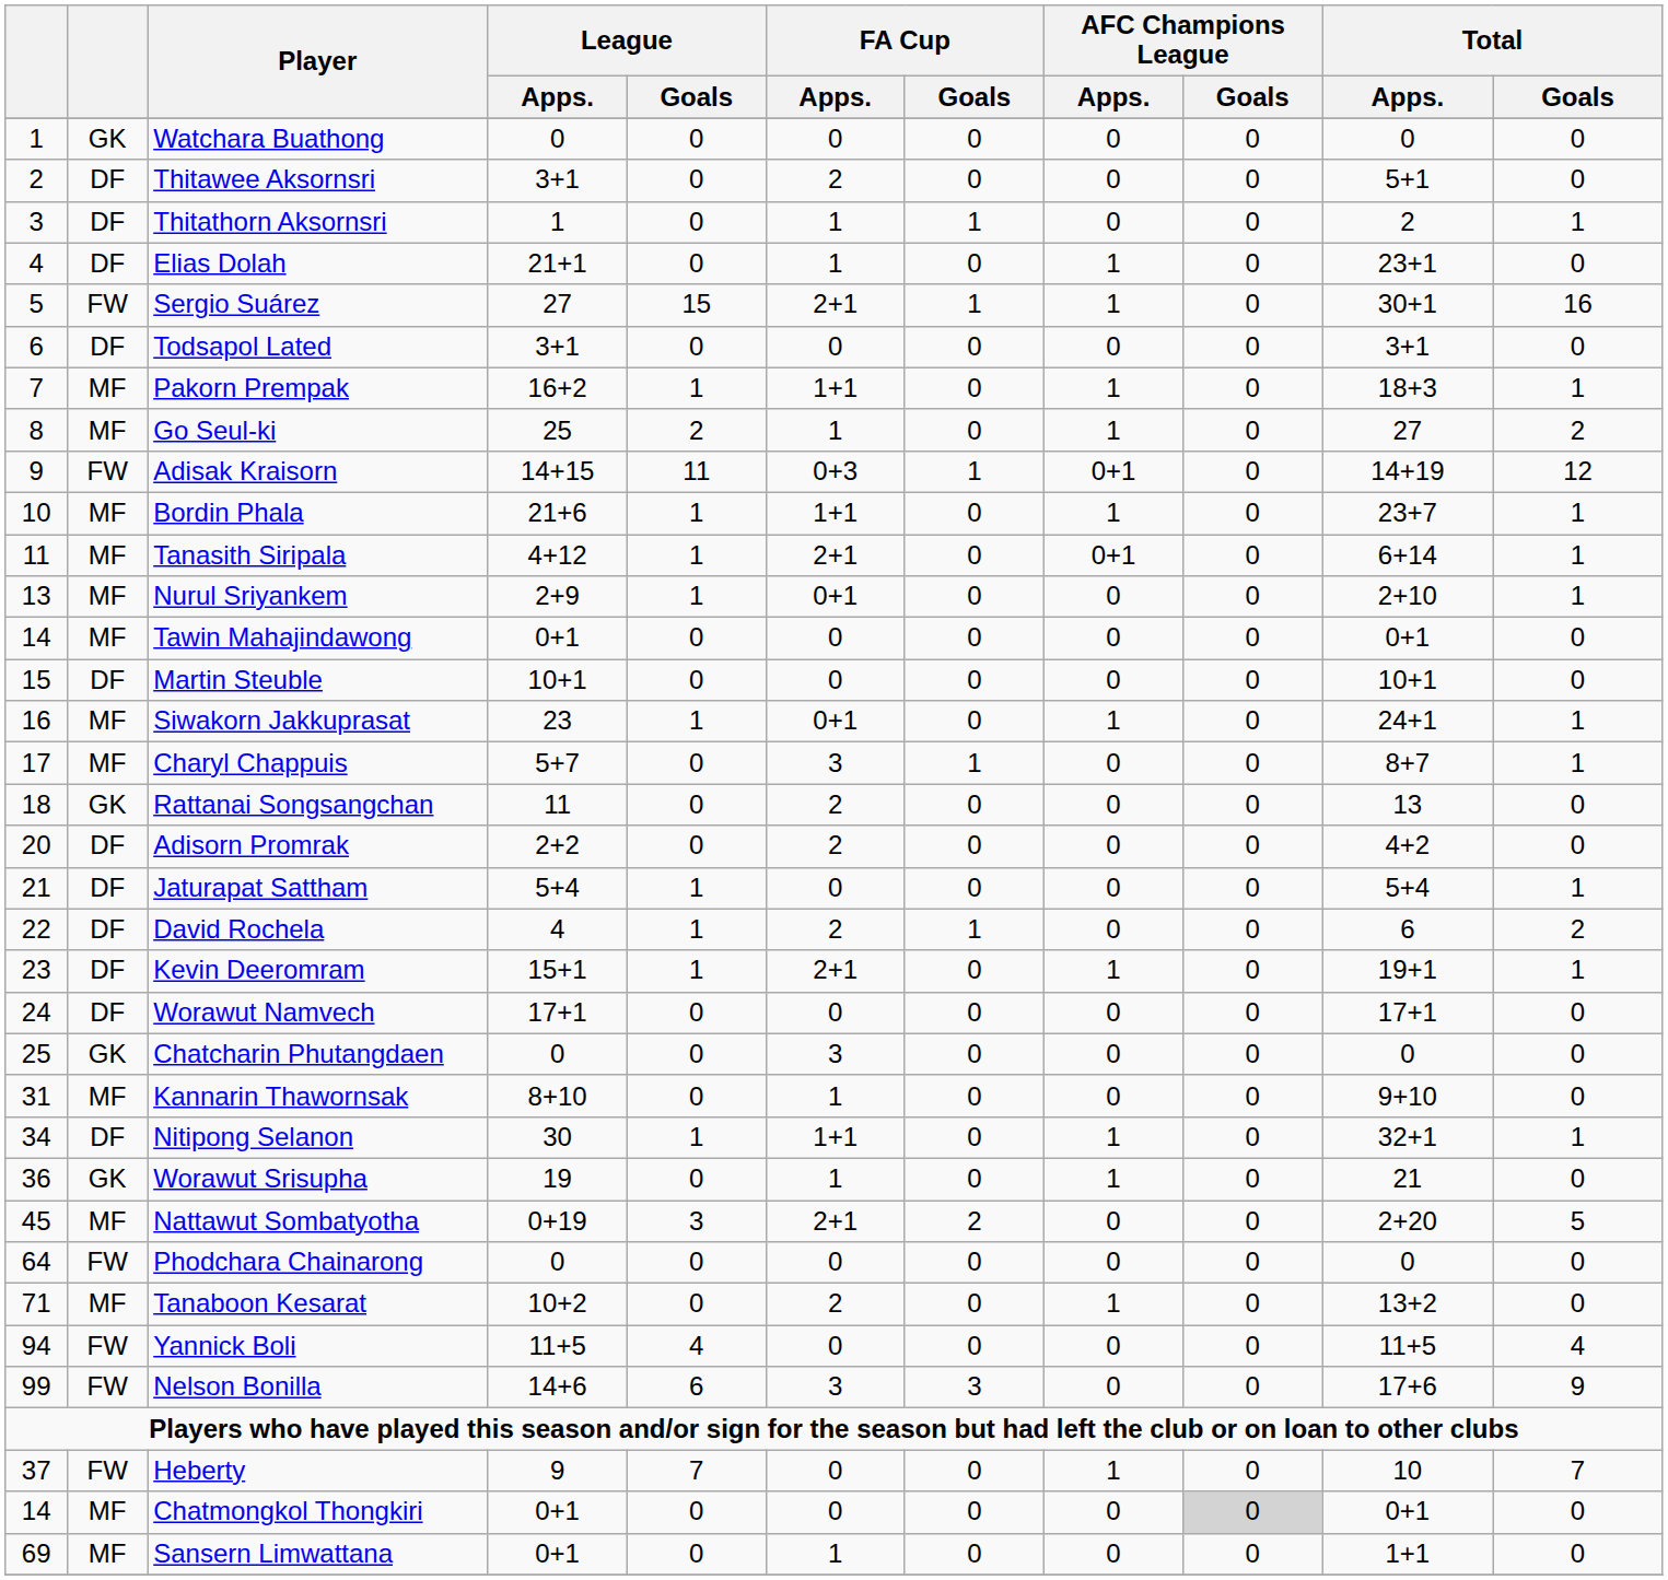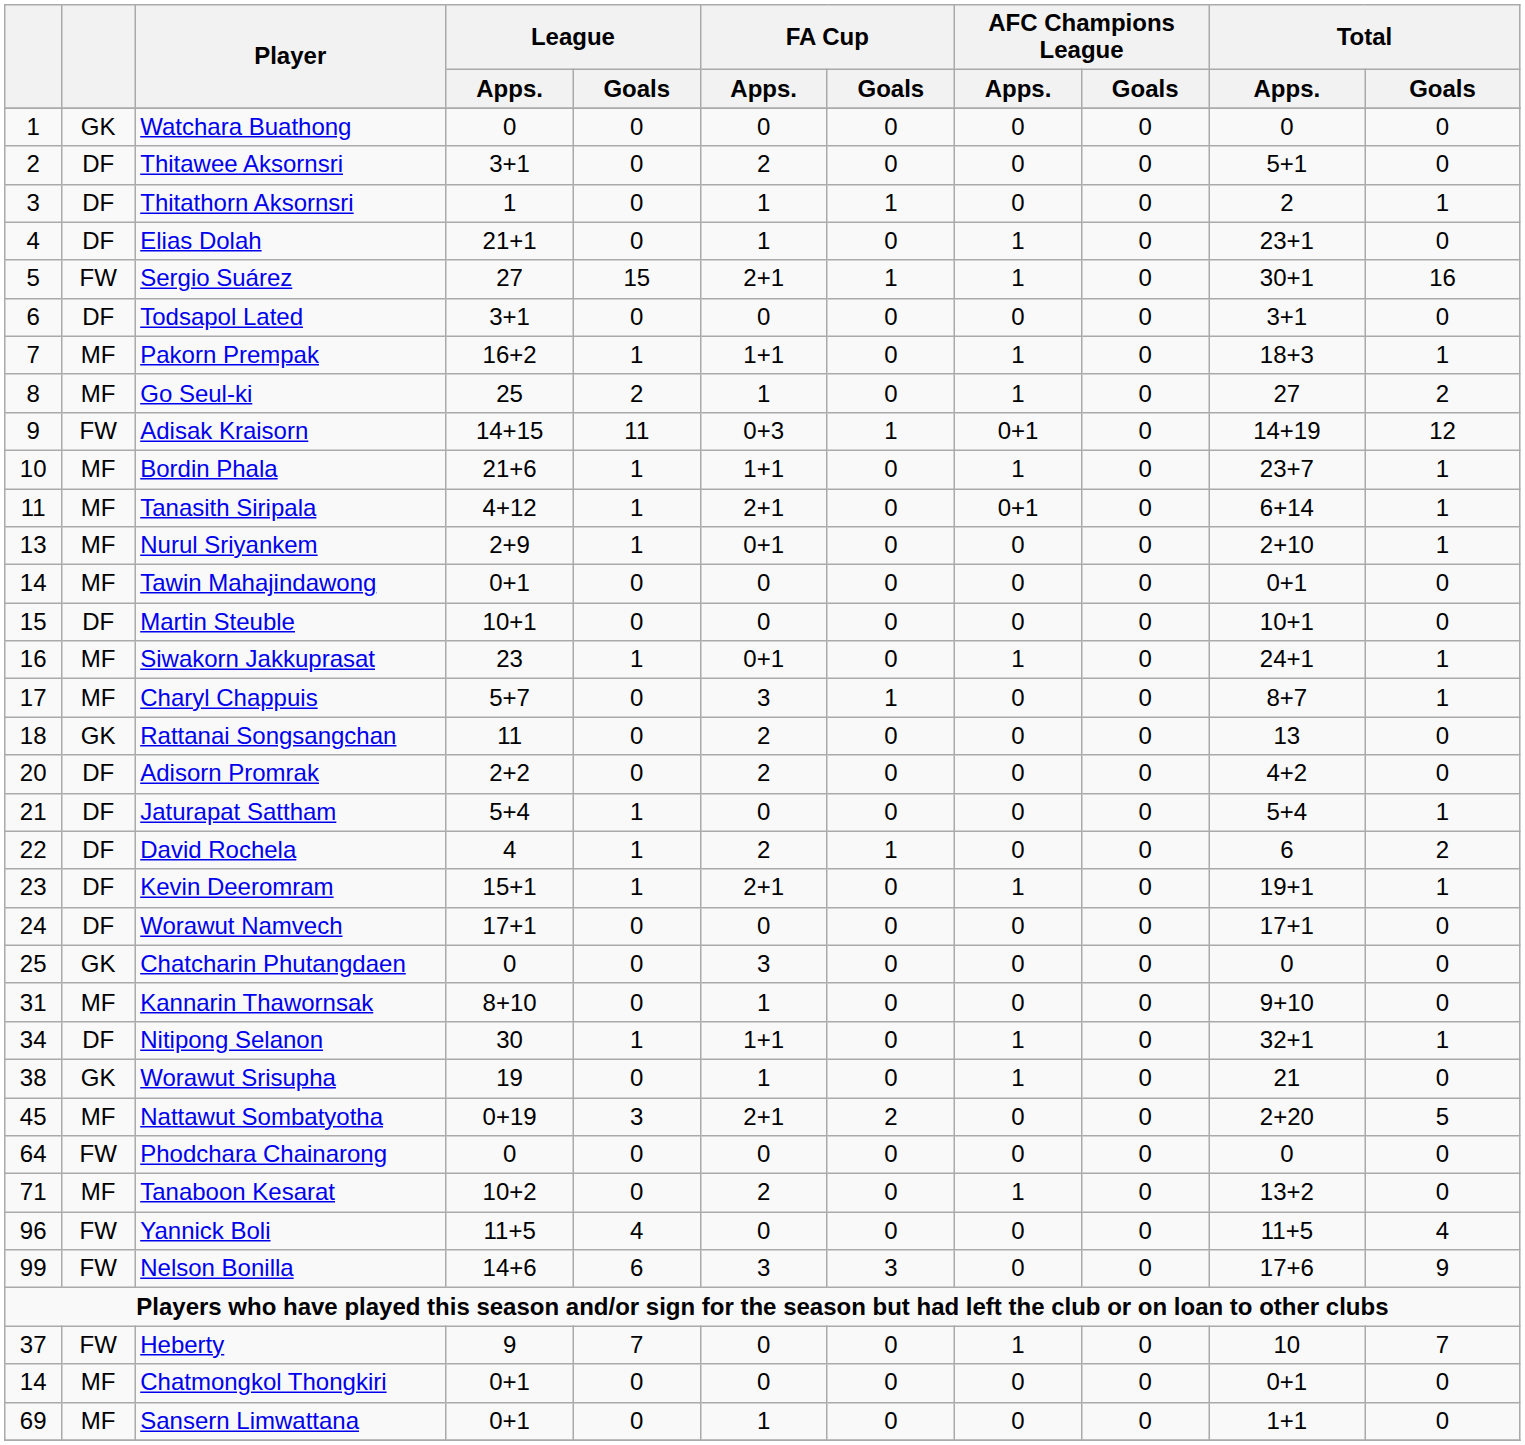Worawut Srisupha | column 1: 36 -> 38
Yannick Boli | column 1: 94 -> 96
Chatmongkol Thongkiri | AFC Champions League / Goals: lightgrey background -> no background
